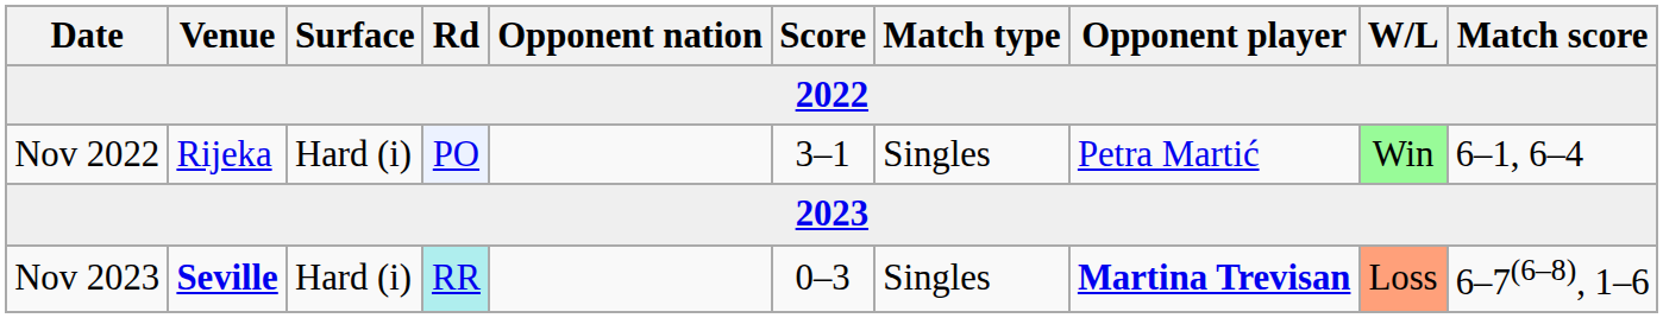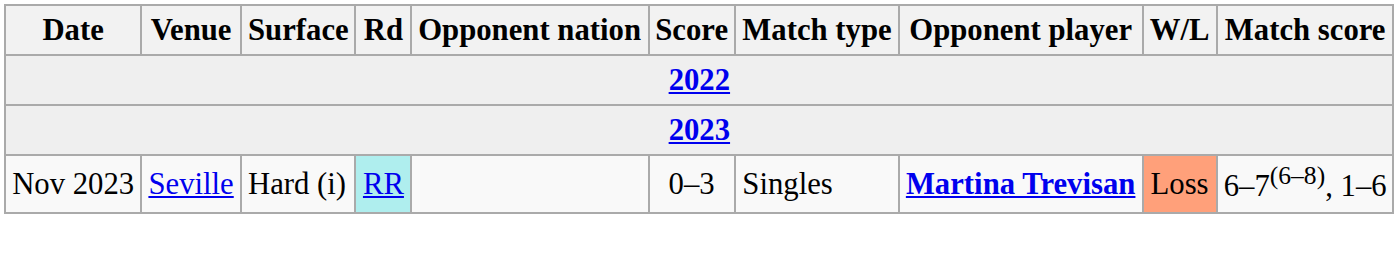- row: Nov 2022 | Rijeka | Hard (i) | PO | 3–1 | Singles | Petra Martić | Win | 6–1, 6–4
Nov 2023 | Venue: bold -> normal
